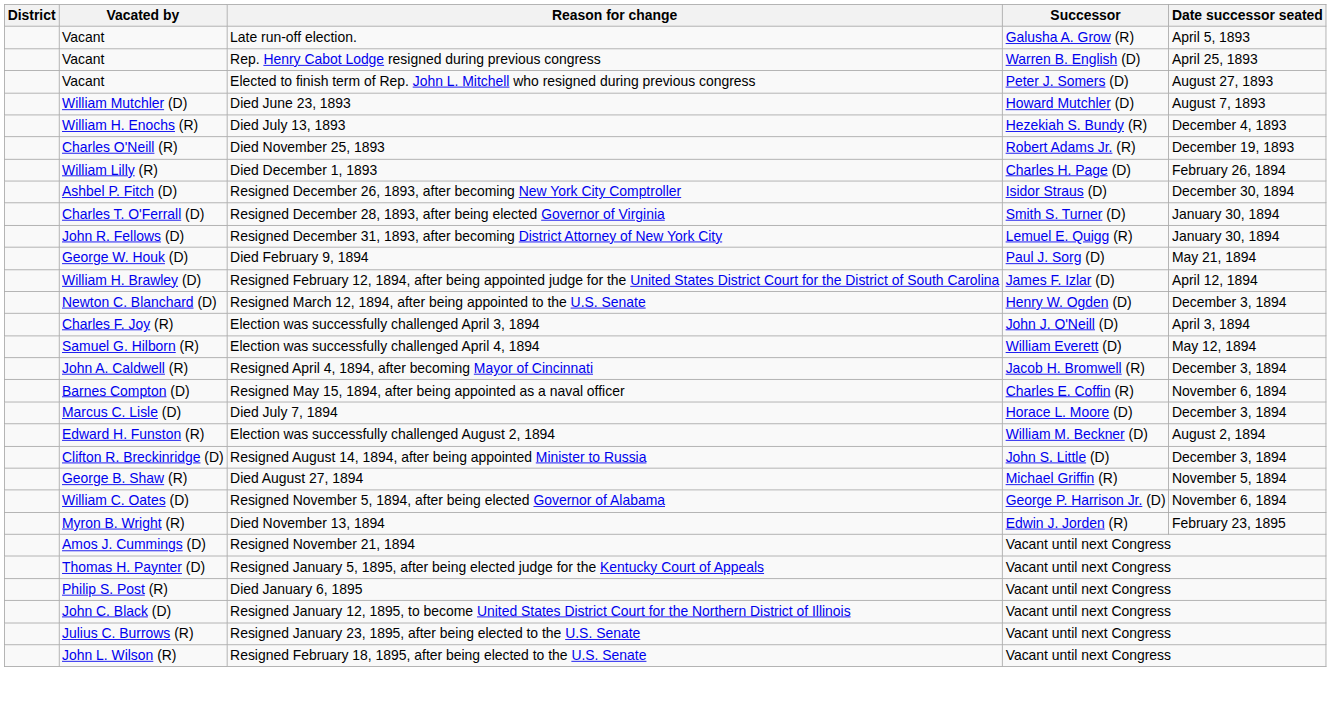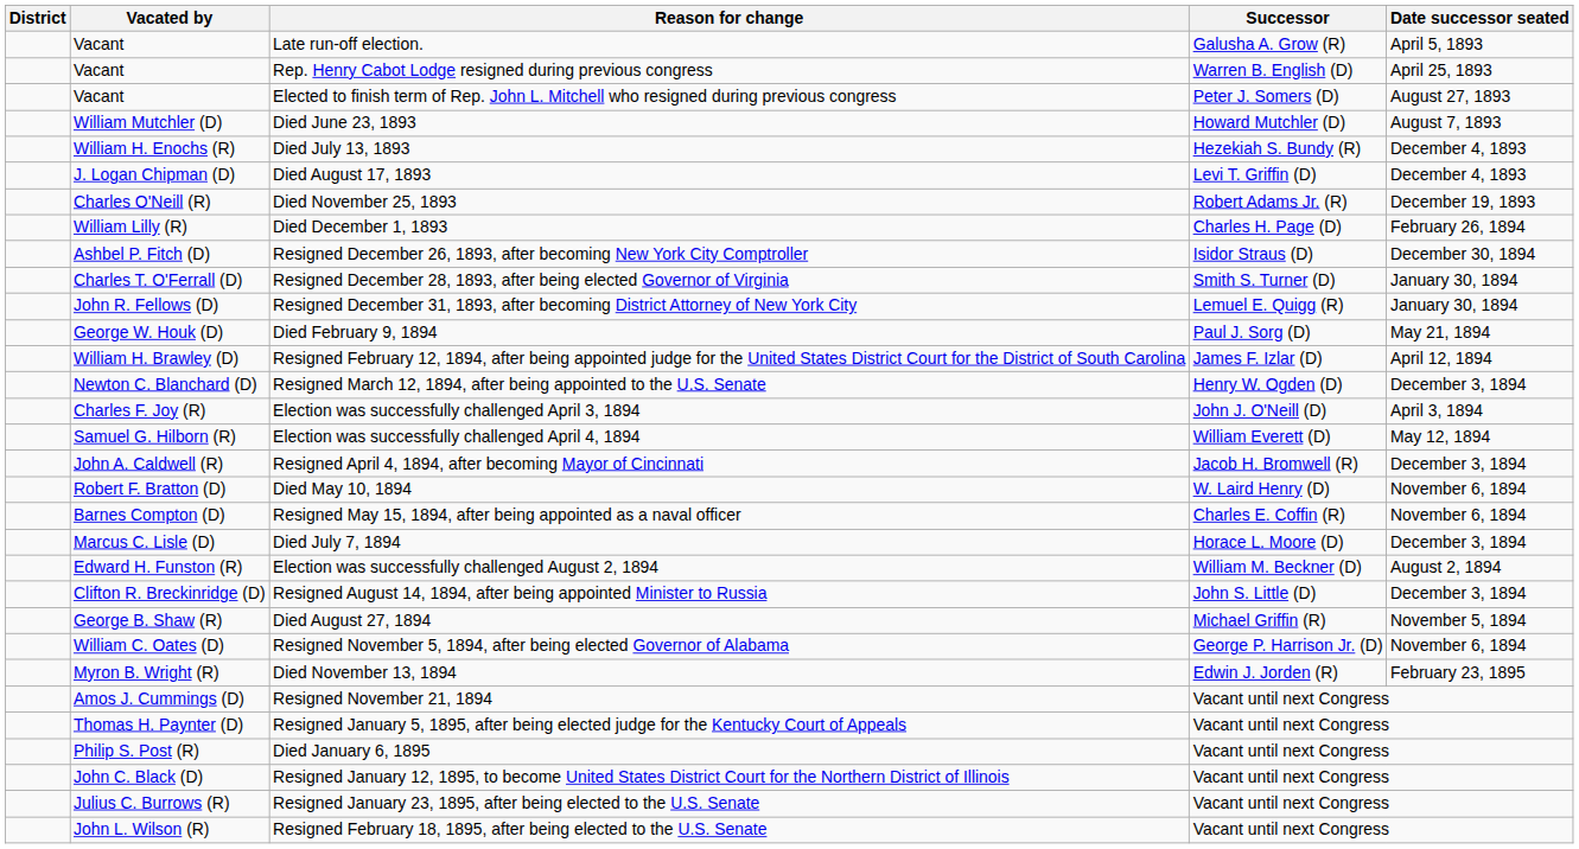+ row: J. Logan Chipman (D) | Died August 17, 1893 | Levi T. Griffin (D) | December 4, 1893
+ row: Robert F. Bratton (D) | Died May 10, 1894 | W. Laird Henry (D) | November 6, 1894
